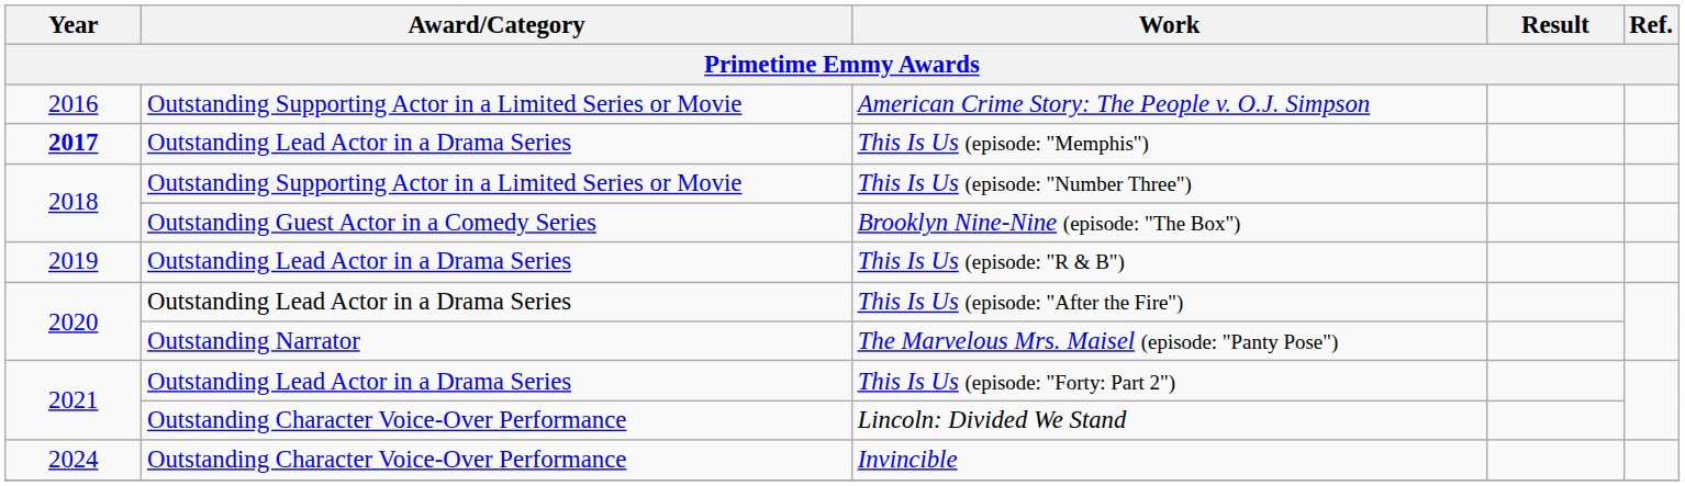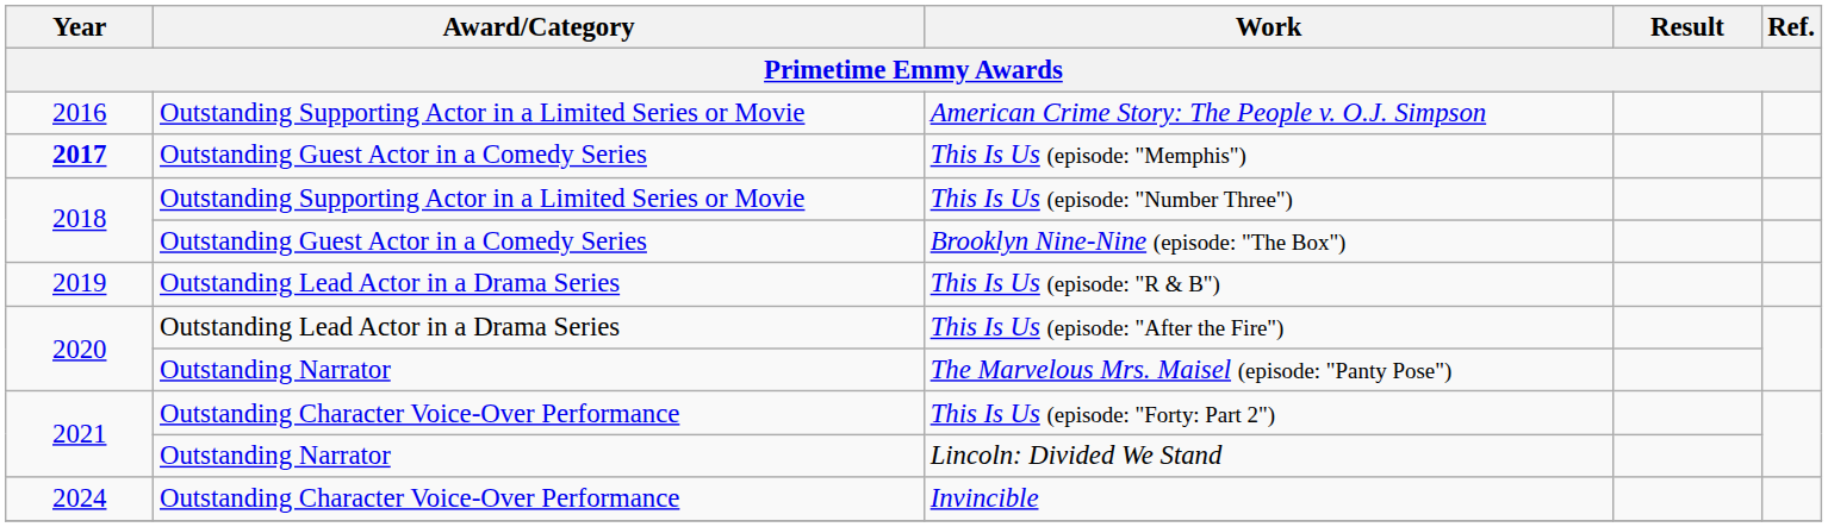This Is Us (episode: "Memphis") | Award/Category: Outstanding Lead Actor in a Drama Series -> Outstanding Guest Actor in a Comedy Series
This Is Us (episode: "Forty: Part 2") | Award/Category: Outstanding Lead Actor in a Drama Series -> Outstanding Character Voice-Over Performance
Lincoln: Divided We Stand | Award/Category: Outstanding Character Voice-Over Performance -> Outstanding Narrator
